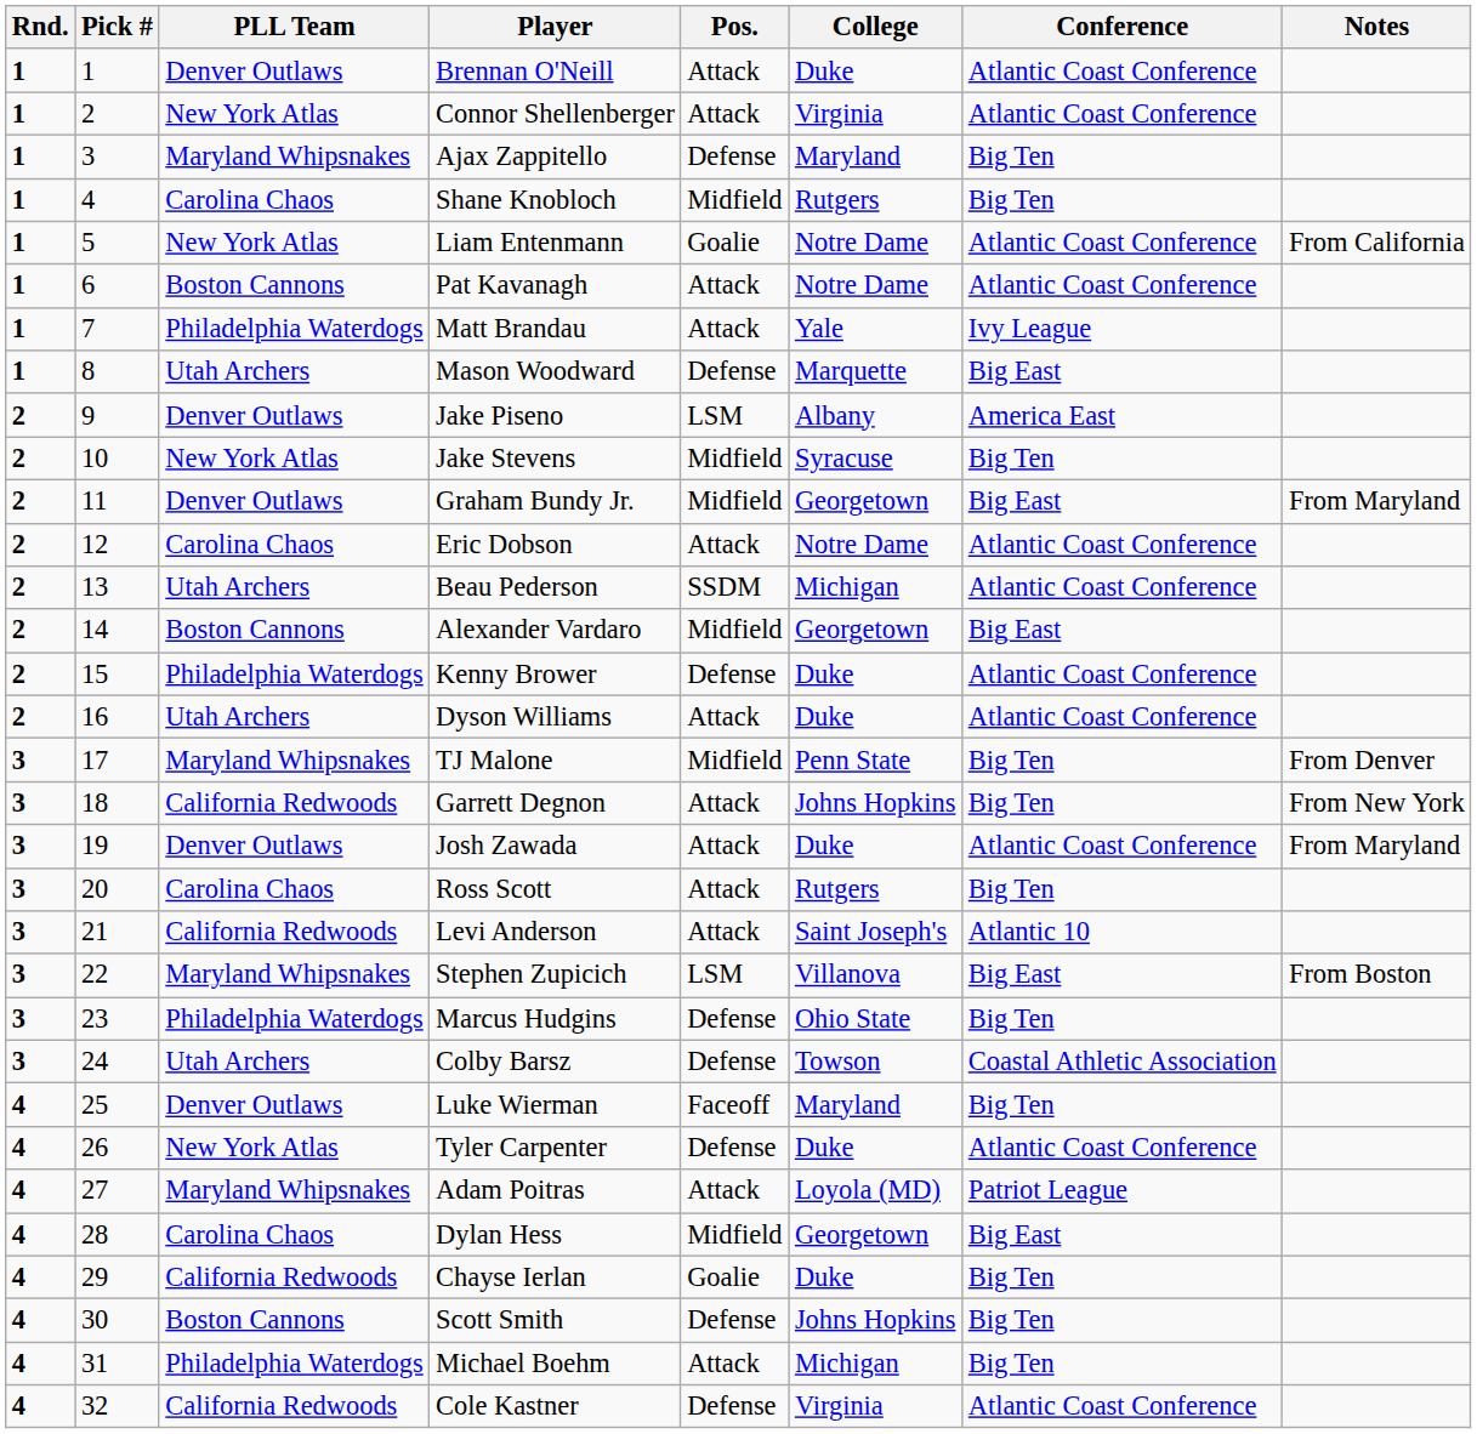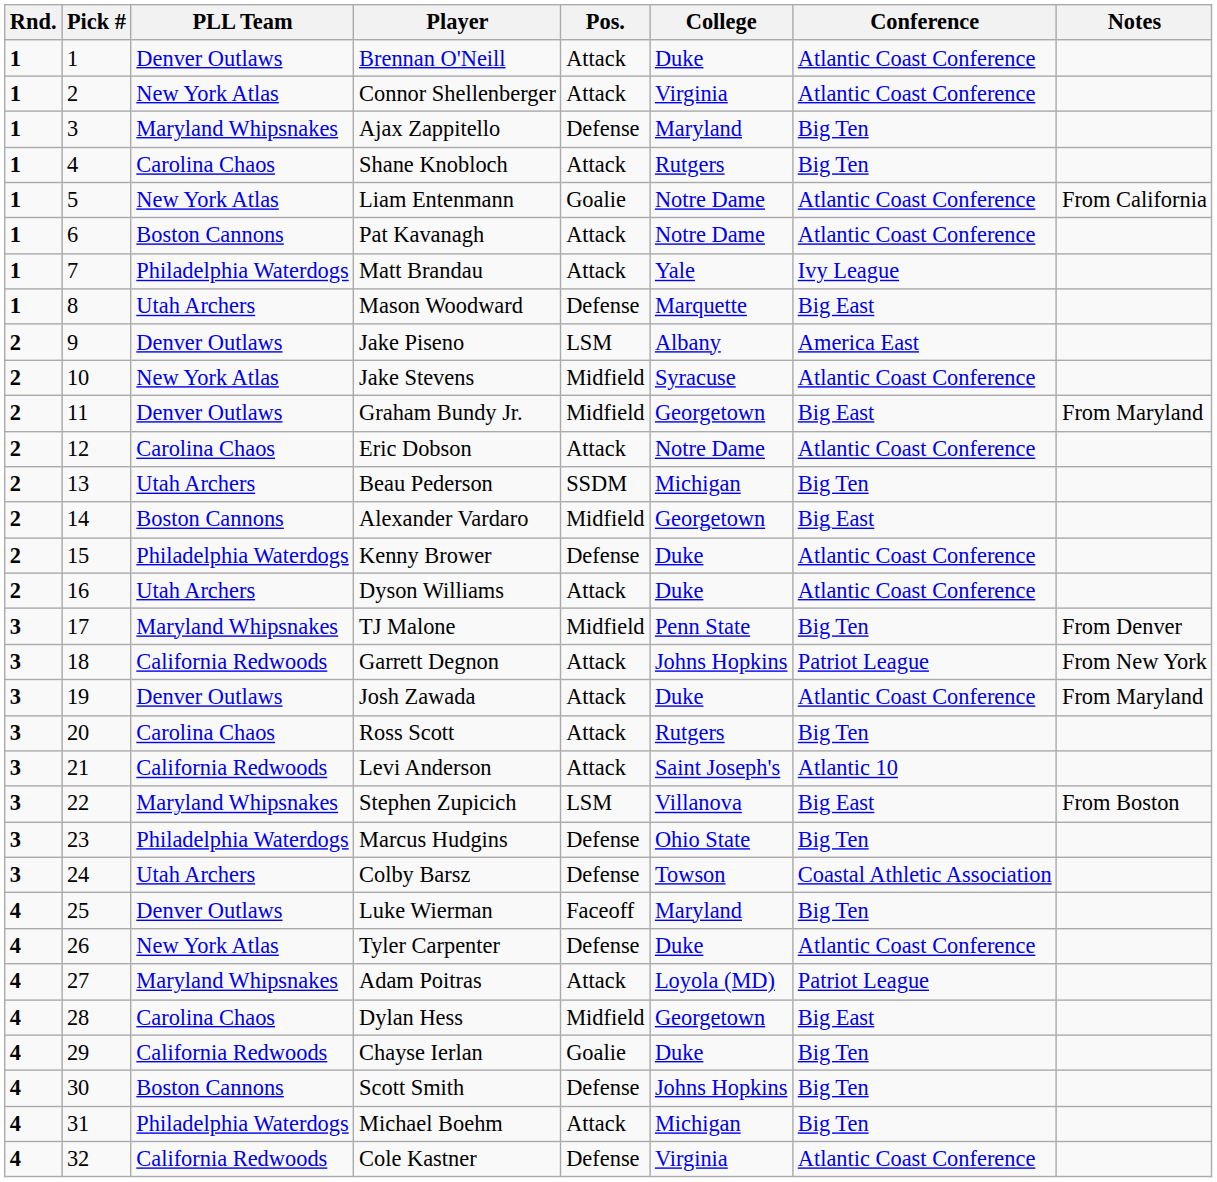Shane Knobloch | Pos.: Midfield -> Attack
Jake Stevens | Conference: Big Ten -> Atlantic Coast Conference
Beau Pederson | Conference: Atlantic Coast Conference -> Big Ten
Garrett Degnon | Conference: Big Ten -> Patriot League
